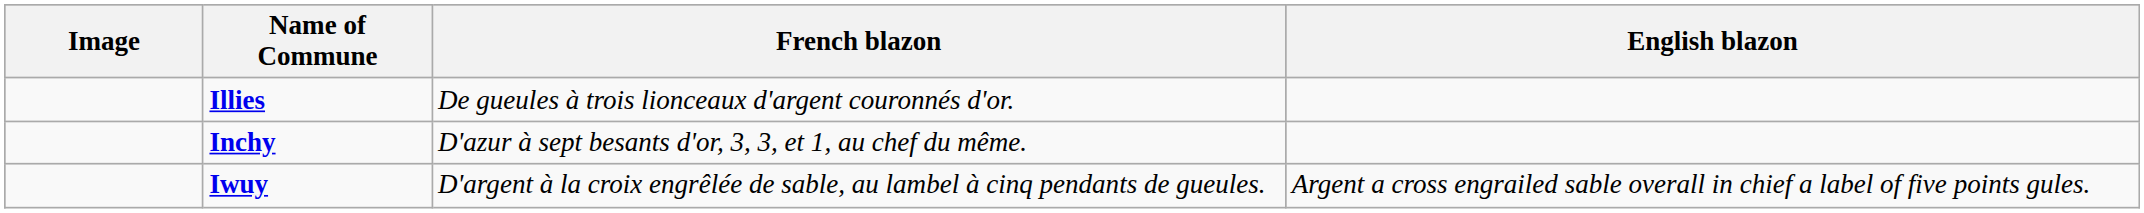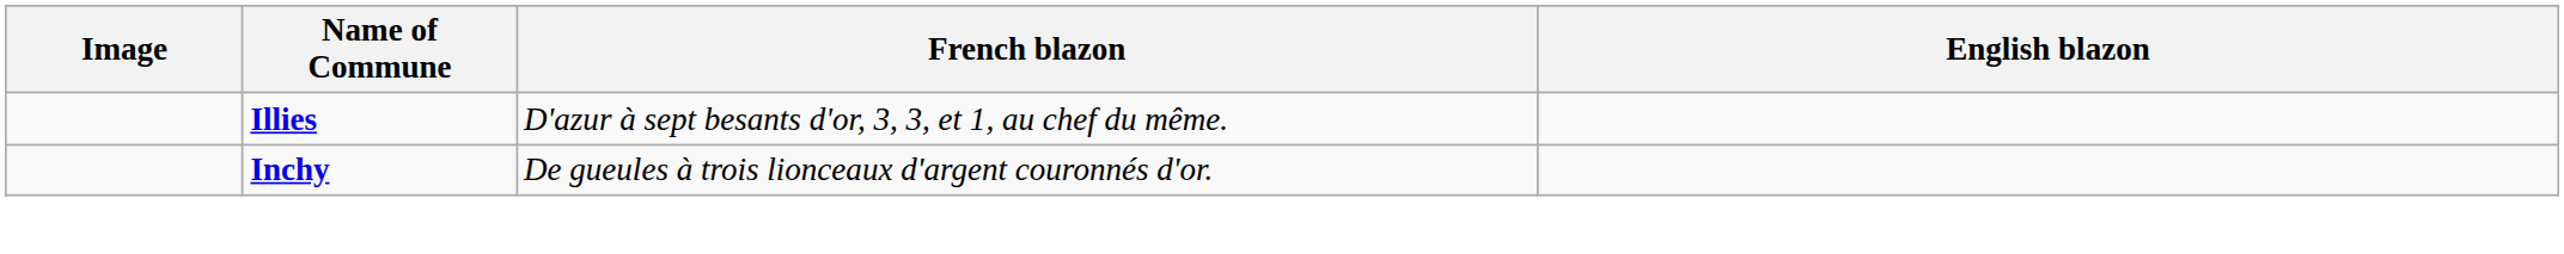Illies | French blazon: De gueules à trois lionceaux d'argent couronnés d'or. -> D'azur à sept besants d'or, 3, 3, et 1, au chef du même.
Inchy | French blazon: D'azur à sept besants d'or, 3, 3, et 1, au chef du même. -> De gueules à trois lionceaux d'argent couronnés d'or.
- row: Iwuy | D'argent à la croix engrêlée de sable, au lambel à cinq pendants de gueules. | Argent a cross engrailed sable overall in chief a label of five points gules.
